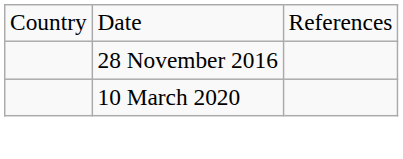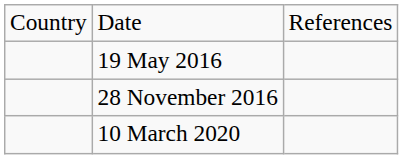+ row: 19 May 2016
